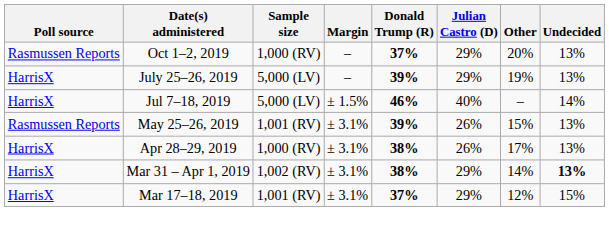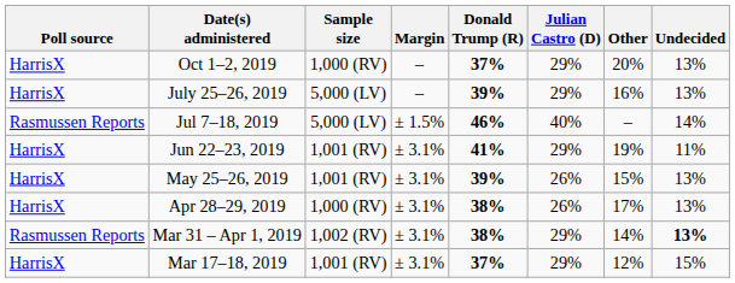Oct 1–2, 2019 | Poll source: Rasmussen Reports -> HarrisX
July 25–26, 2019 | Other: 19% -> 16%
Jul 7–18, 2019 | Poll source: HarrisX -> Rasmussen Reports
+ row: HarrisX | Jun 22–23, 2019 | 1,001 (RV) | ± 3.1% | 41% | 29% | 19% | 11%
May 25–26, 2019 | Poll source: Rasmussen Reports -> HarrisX
Mar 31 – Apr 1, 2019 | Poll source: HarrisX -> Rasmussen Reports
